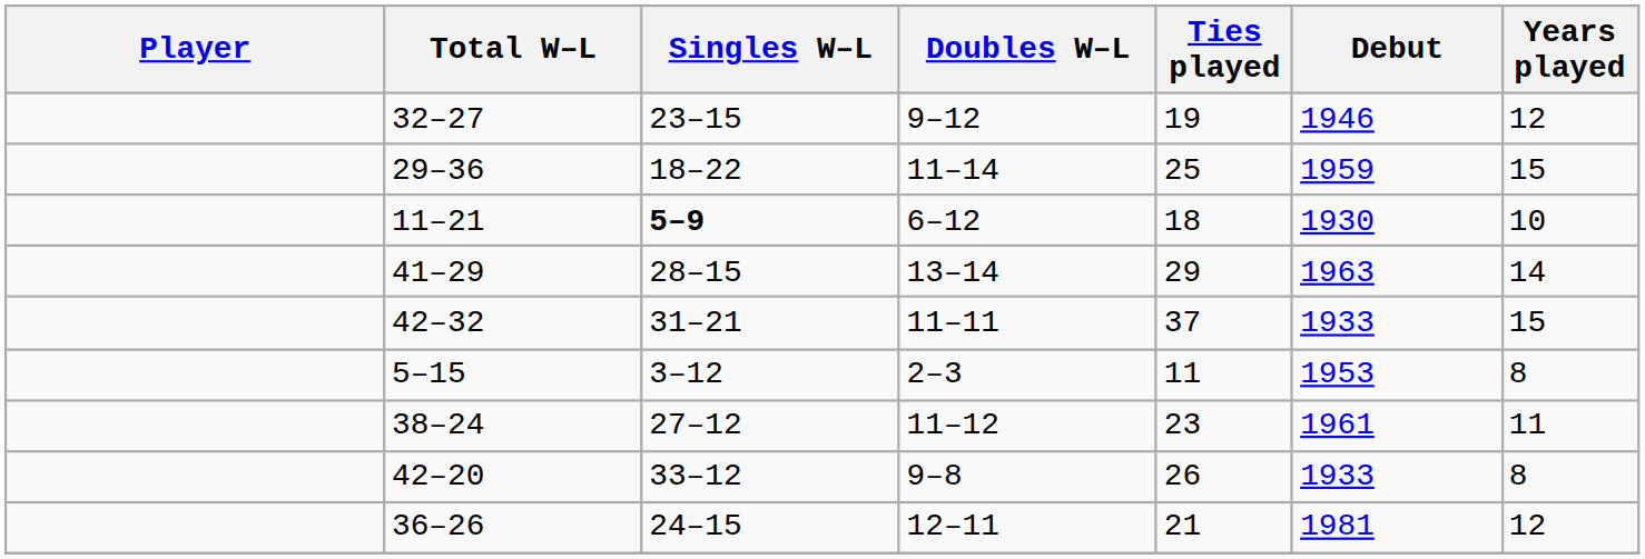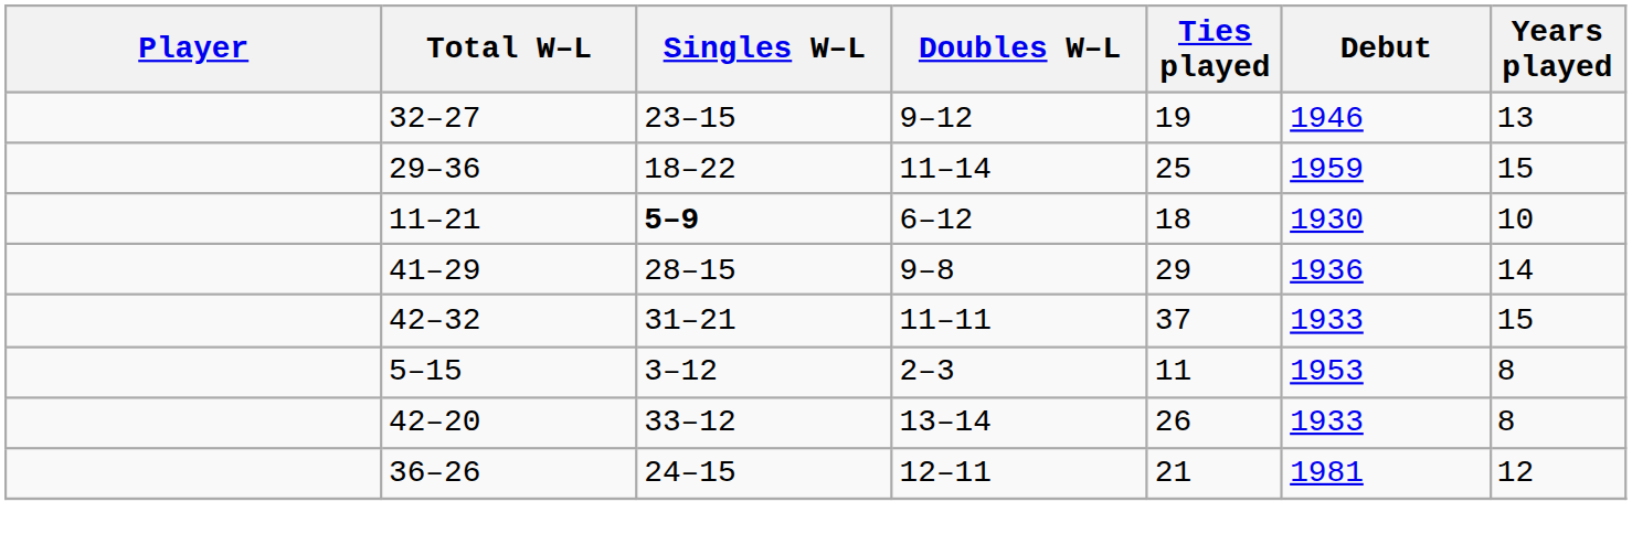32–27 | Years played: 12 -> 13
41–29 | Doubles W–L: 13–14 -> 9–8
41–29 | Debut: 1963 -> 1936
- row: 38–24 | 27–12 | 11–12 | 23 | 1961 | 11
42–20 | Doubles W–L: 9–8 -> 13–14
